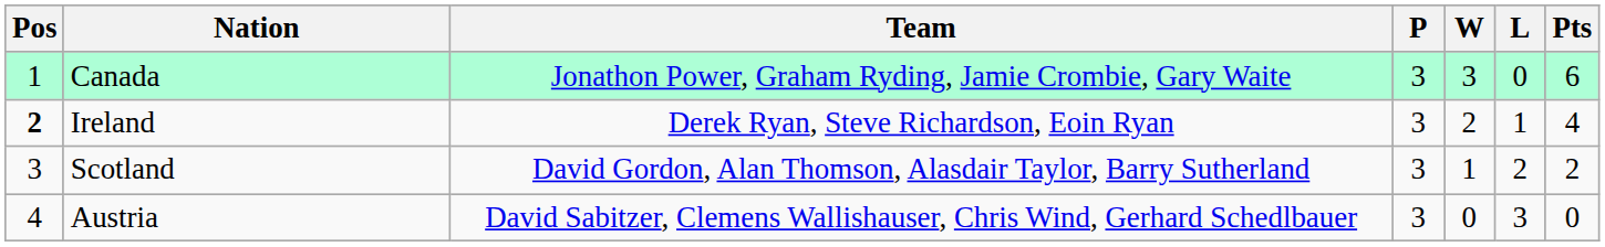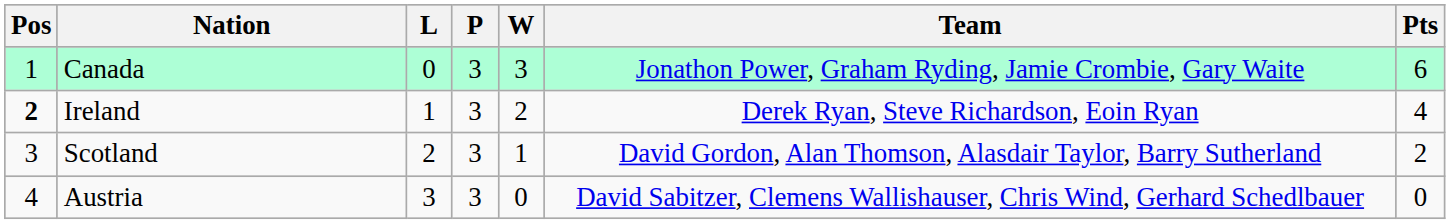columns swapped: Team <-> L
